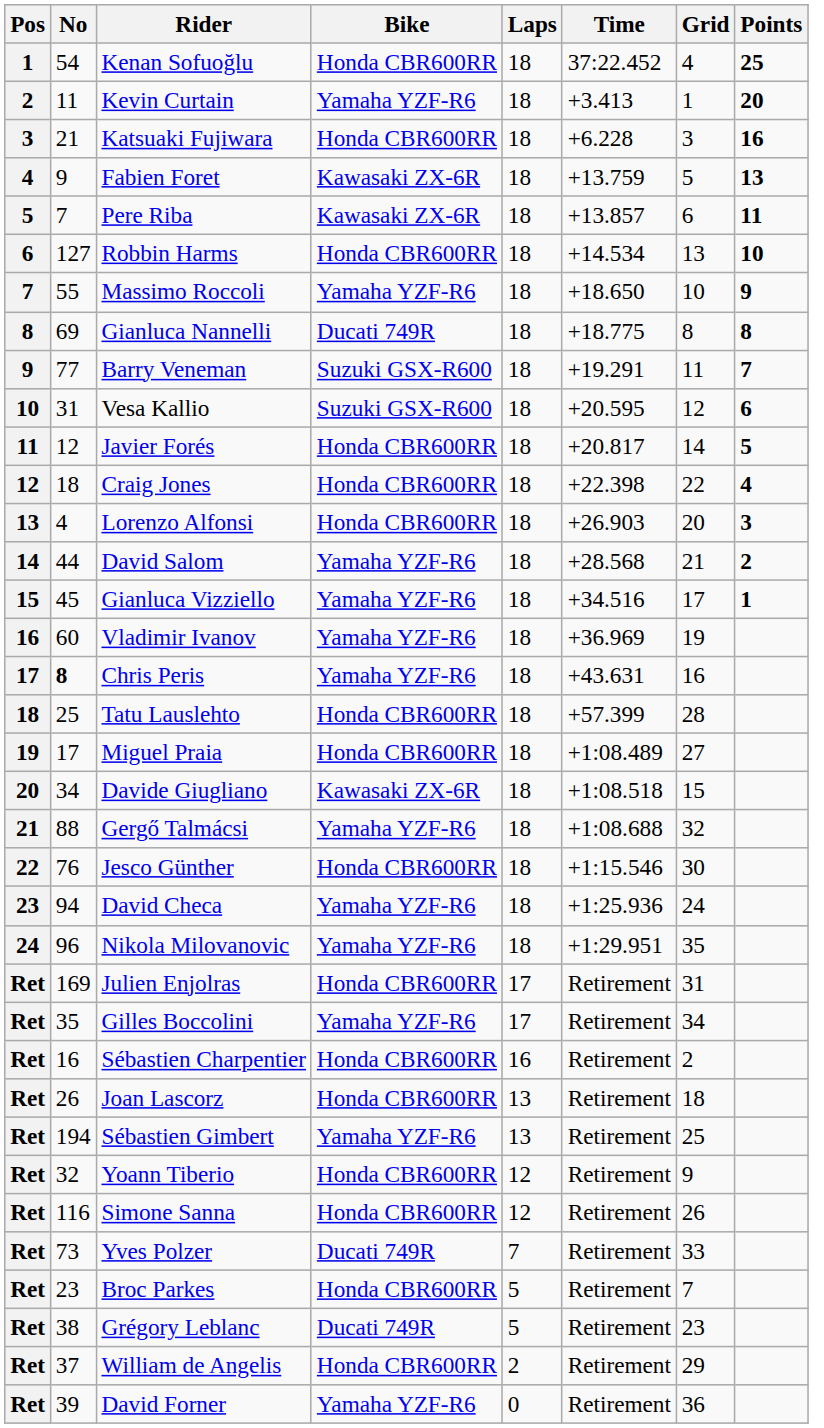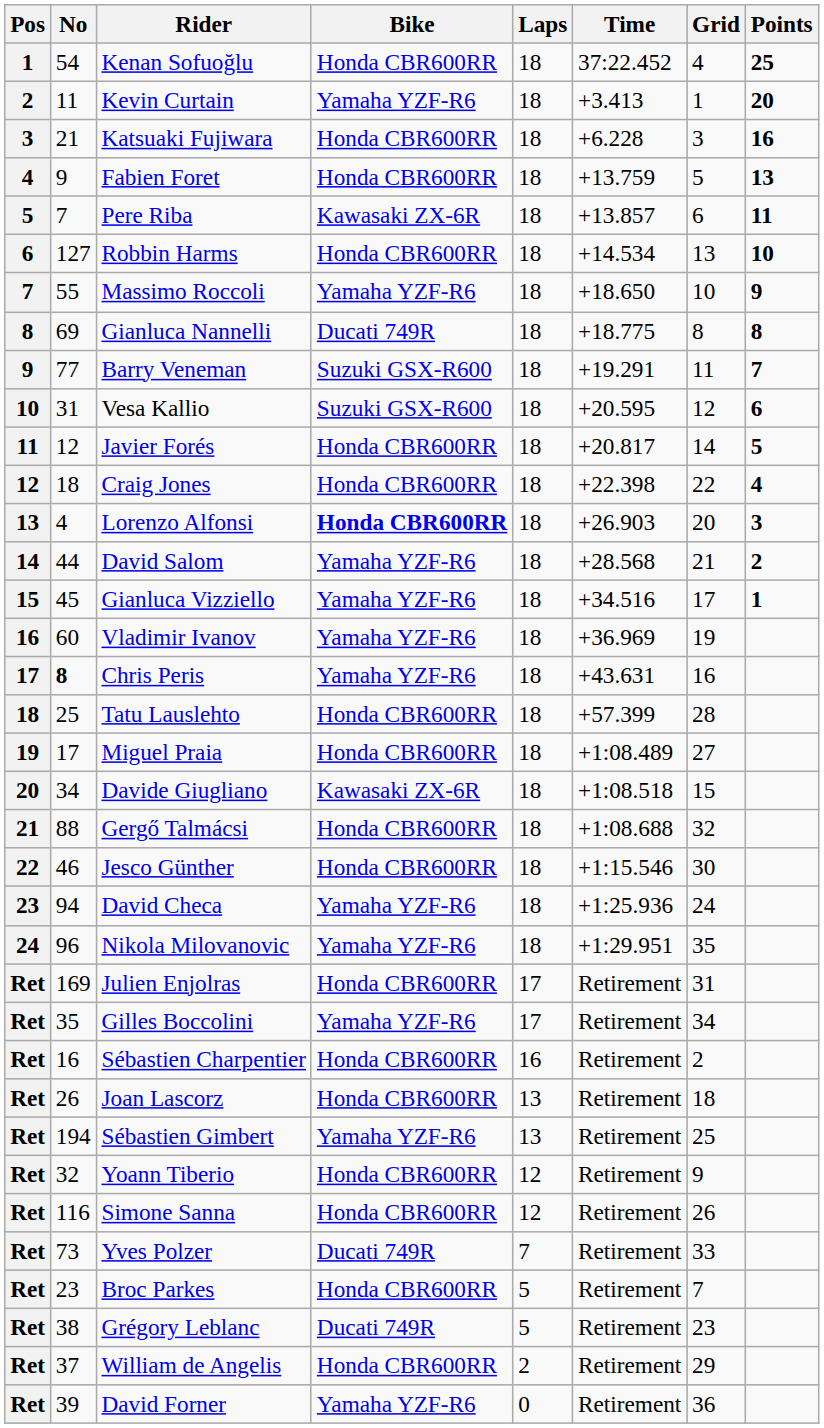Fabien Foret | Bike: Kawasaki ZX-6R -> Honda CBR600RR
Lorenzo Alfonsi | Bike: normal -> bold
Gergő Talmácsi | Bike: Yamaha YZF-R6 -> Honda CBR600RR
Jesco Günther | No: 76 -> 46
